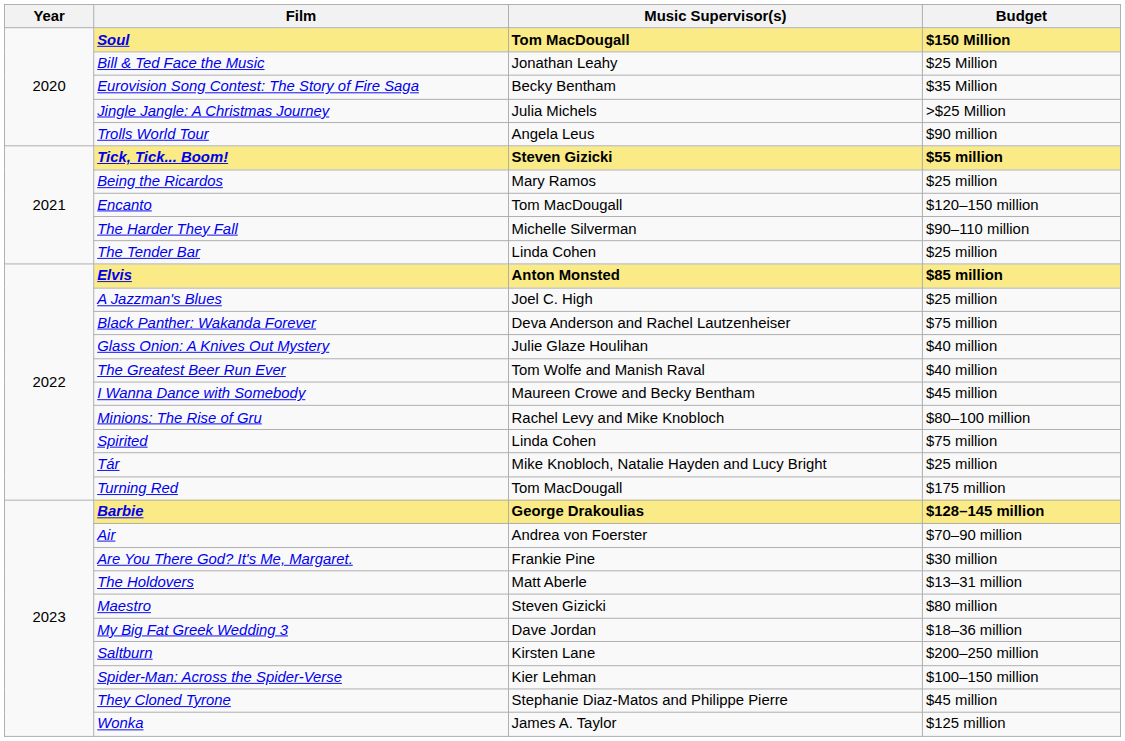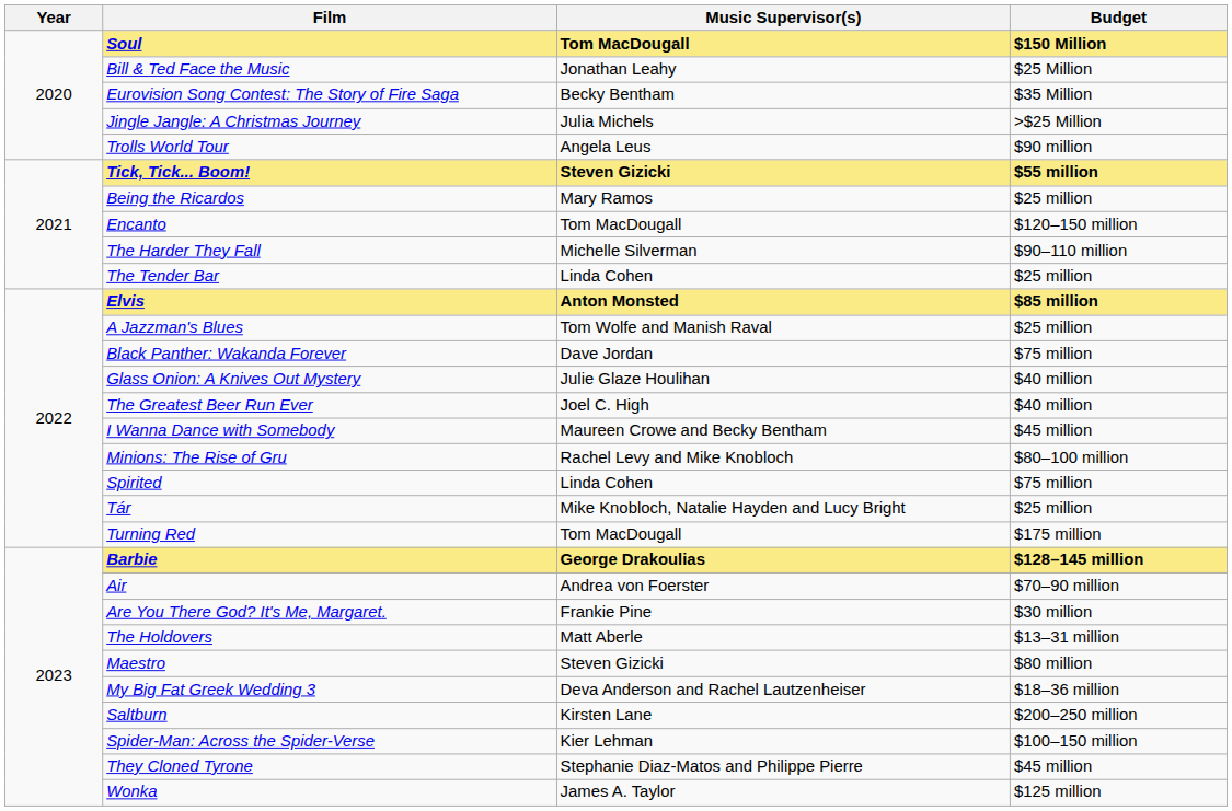A Jazzman's Blues | Music Supervisor(s): Joel C. High -> Tom Wolfe and Manish Raval
Black Panther: Wakanda Forever | Music Supervisor(s): Deva Anderson and Rachel Lautzenheiser -> Dave Jordan
The Greatest Beer Run Ever | Music Supervisor(s): Tom Wolfe and Manish Raval -> Joel C. High
My Big Fat Greek Wedding 3 | Music Supervisor(s): Dave Jordan -> Deva Anderson and Rachel Lautzenheiser
